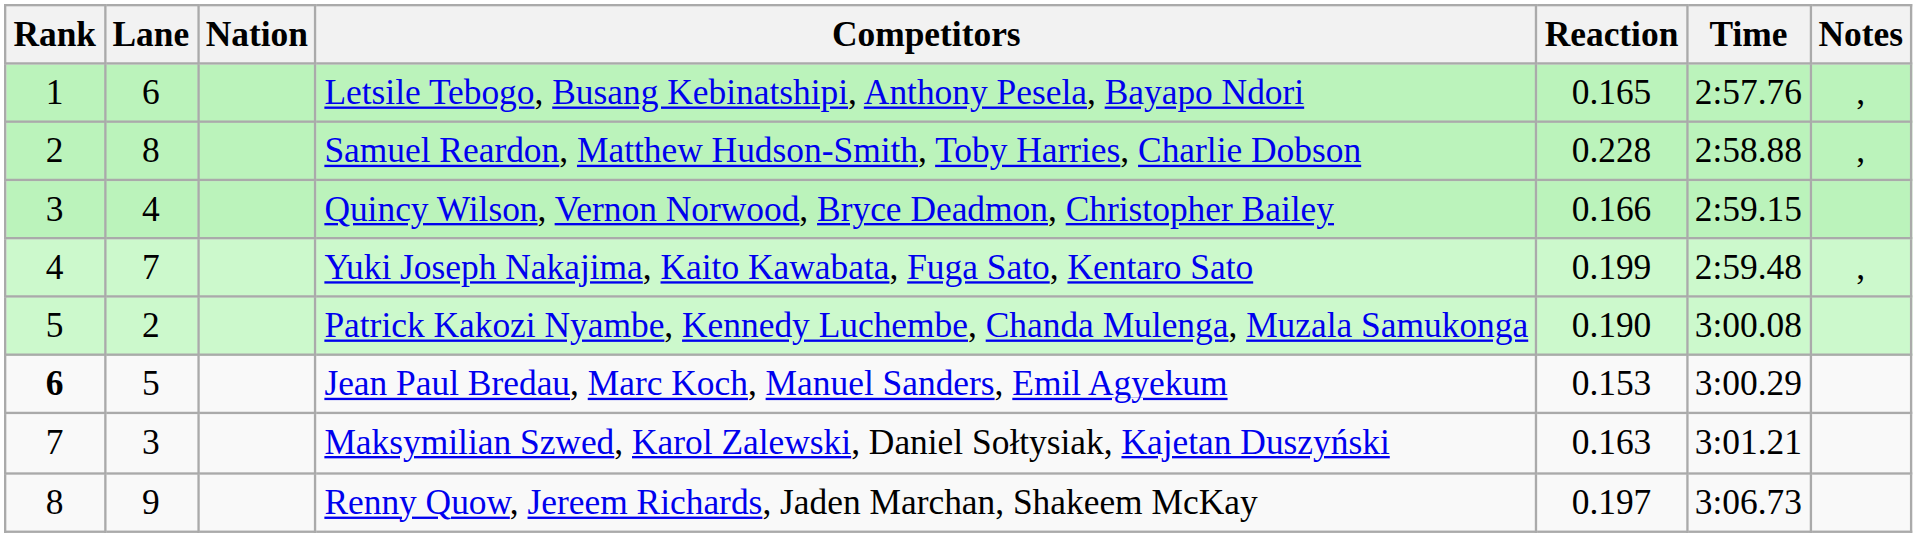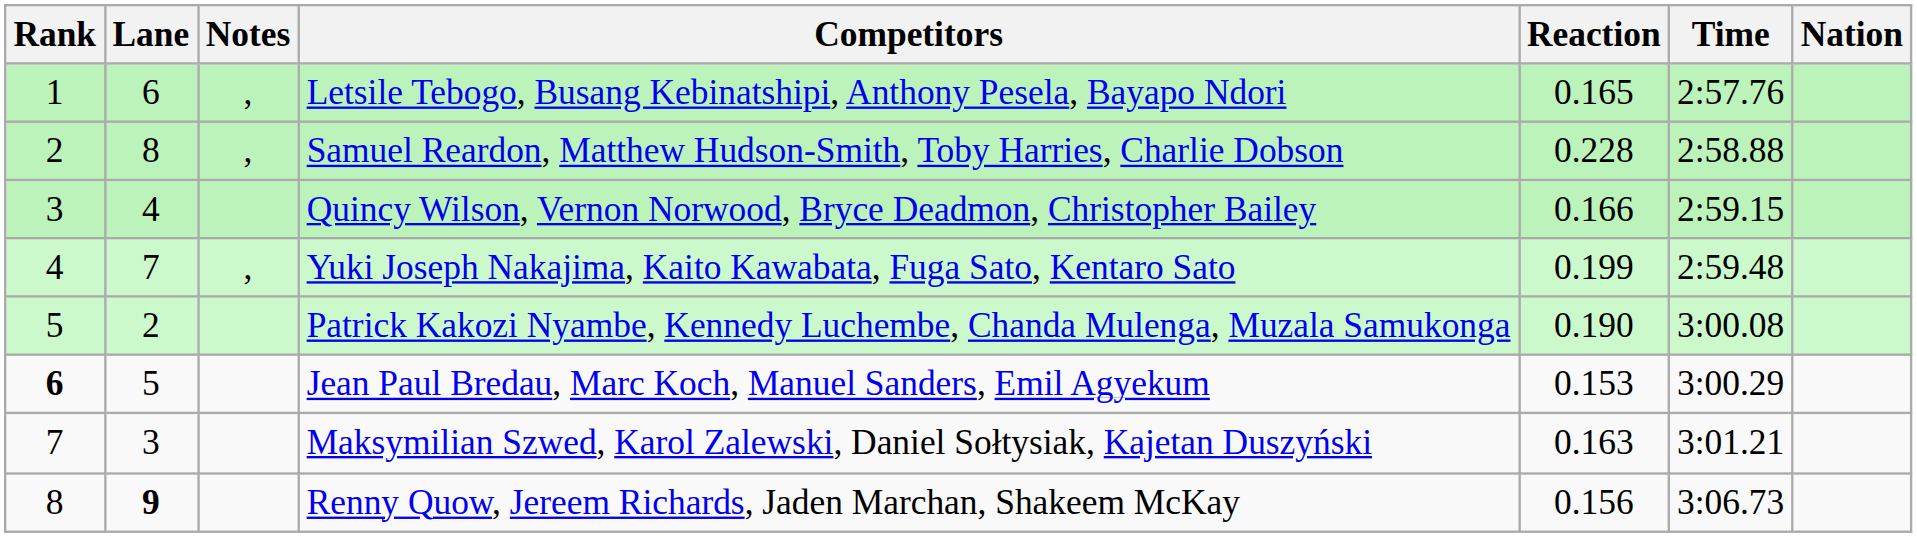columns swapped: Nation <-> Notes
Renny Quow, Jereem Richards, Jaden Marchan, Shakeem McKay | Lane: normal -> bold
Renny Quow, Jereem Richards, Jaden Marchan, Shakeem McKay | Reaction: 0.197 -> 0.156
